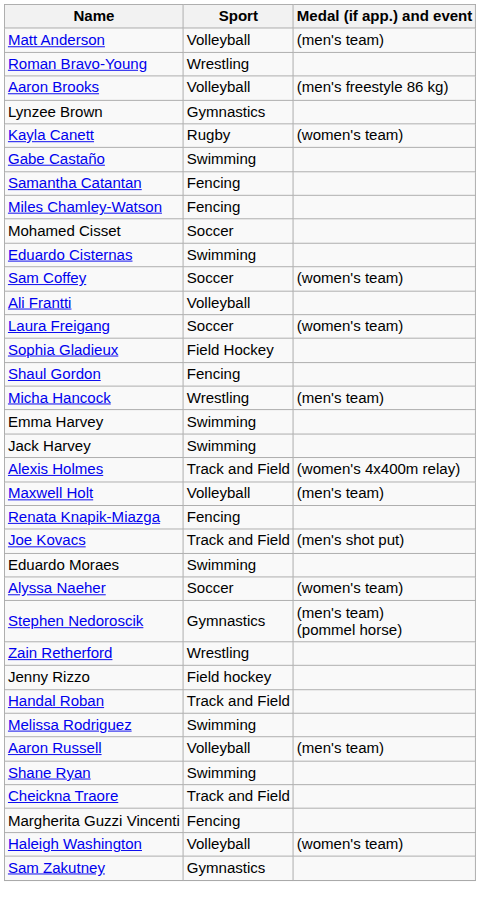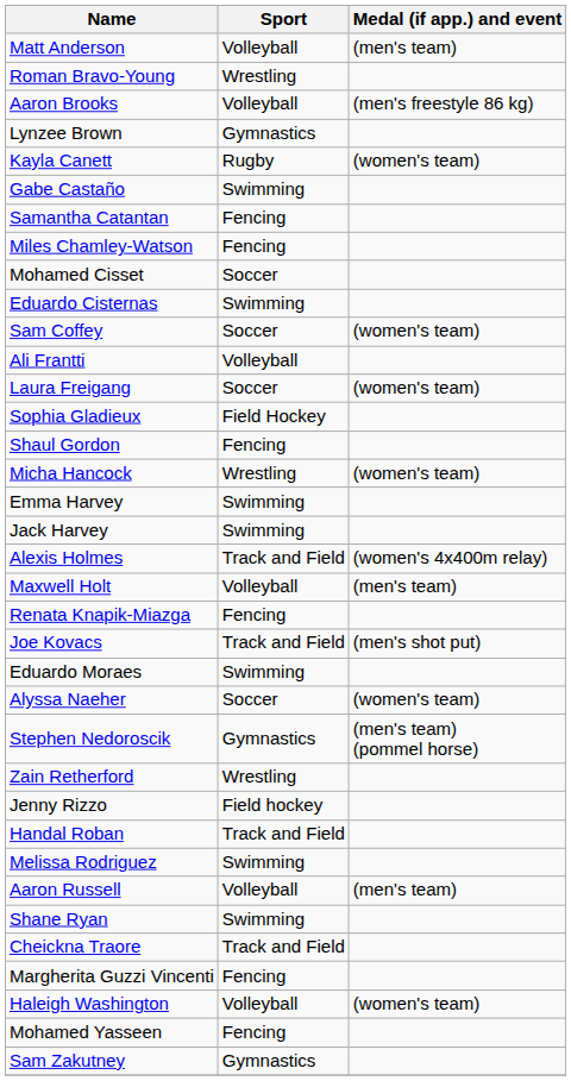Micha Hancock | Medal (if app.) and event: (men's team) -> (women's team)
+ row: Mohamed Yasseen | Fencing
